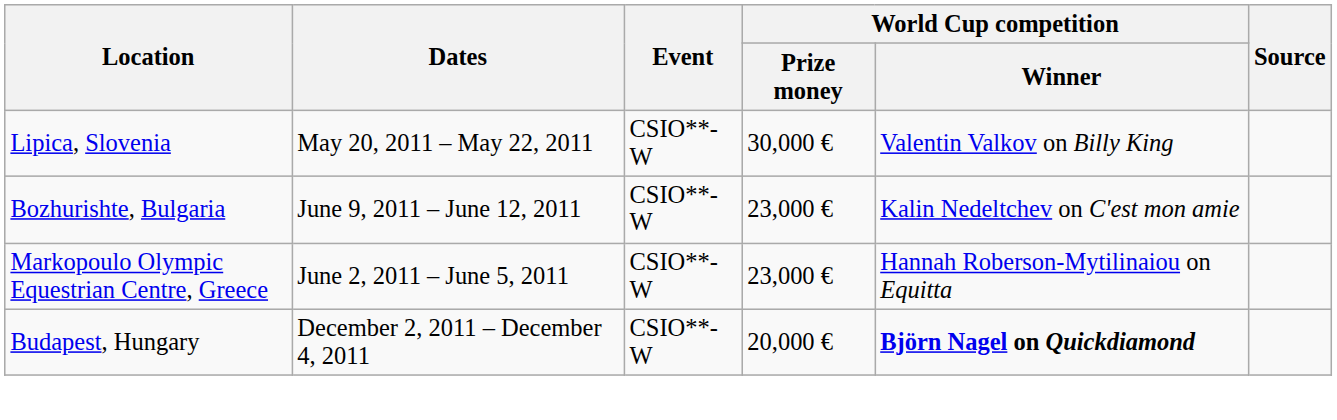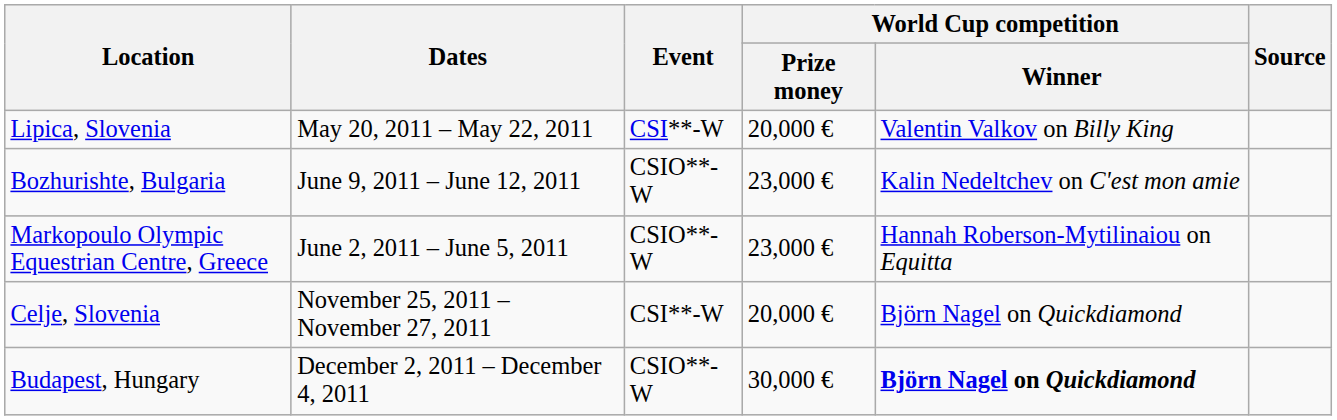Lipica, Slovenia | Event: CSIO**-W -> CSI**-W
Lipica, Slovenia | World Cup competition / Prize money: 30,000 € -> 20,000 €
+ row: Celje, Slovenia | November 25, 2011 – November 27, 2011 | CSI**-W | 20,000 € | Björn Nagel on Quickdiamond
Budapest, Hungary | World Cup competition / Prize money: 20,000 € -> 30,000 €
